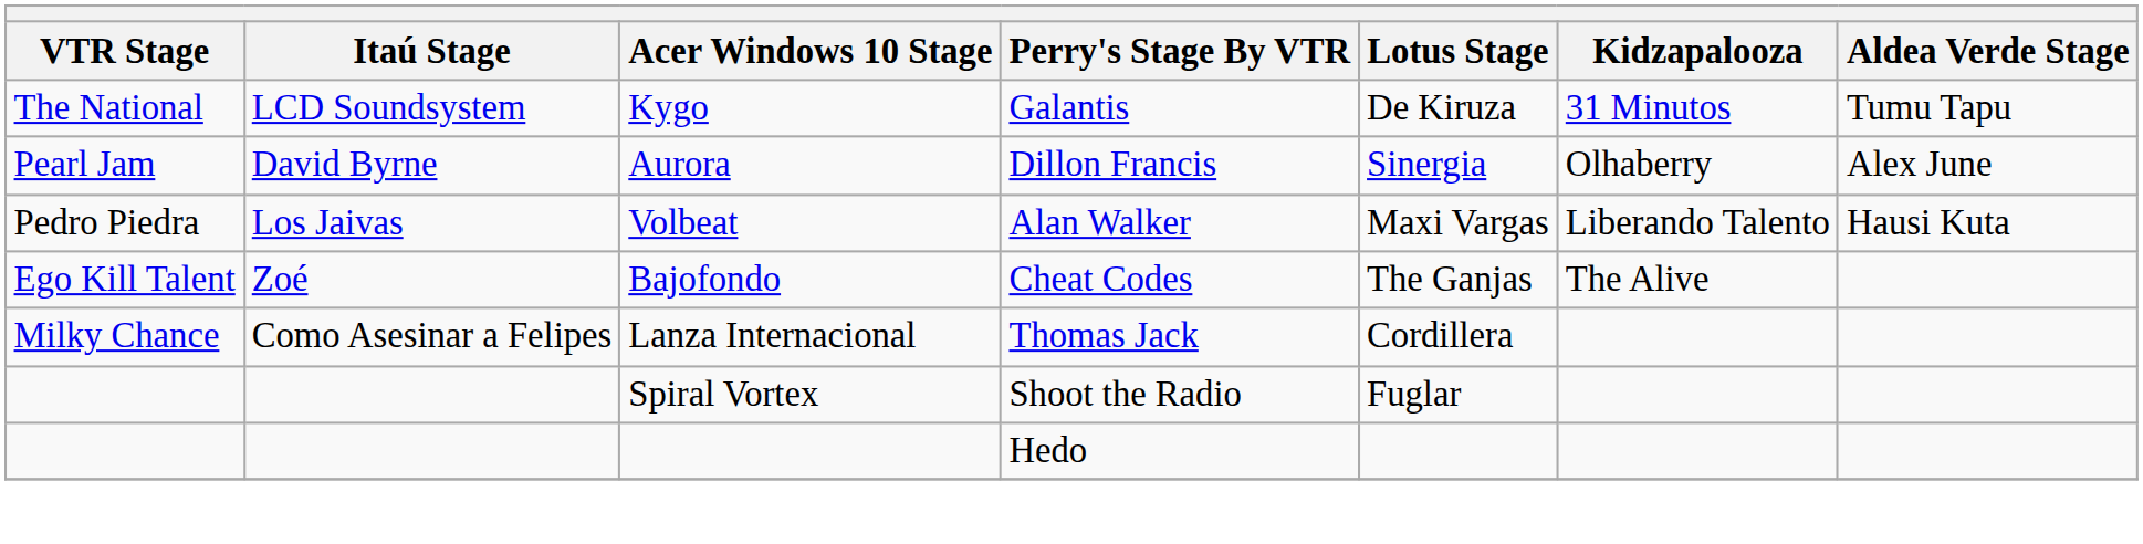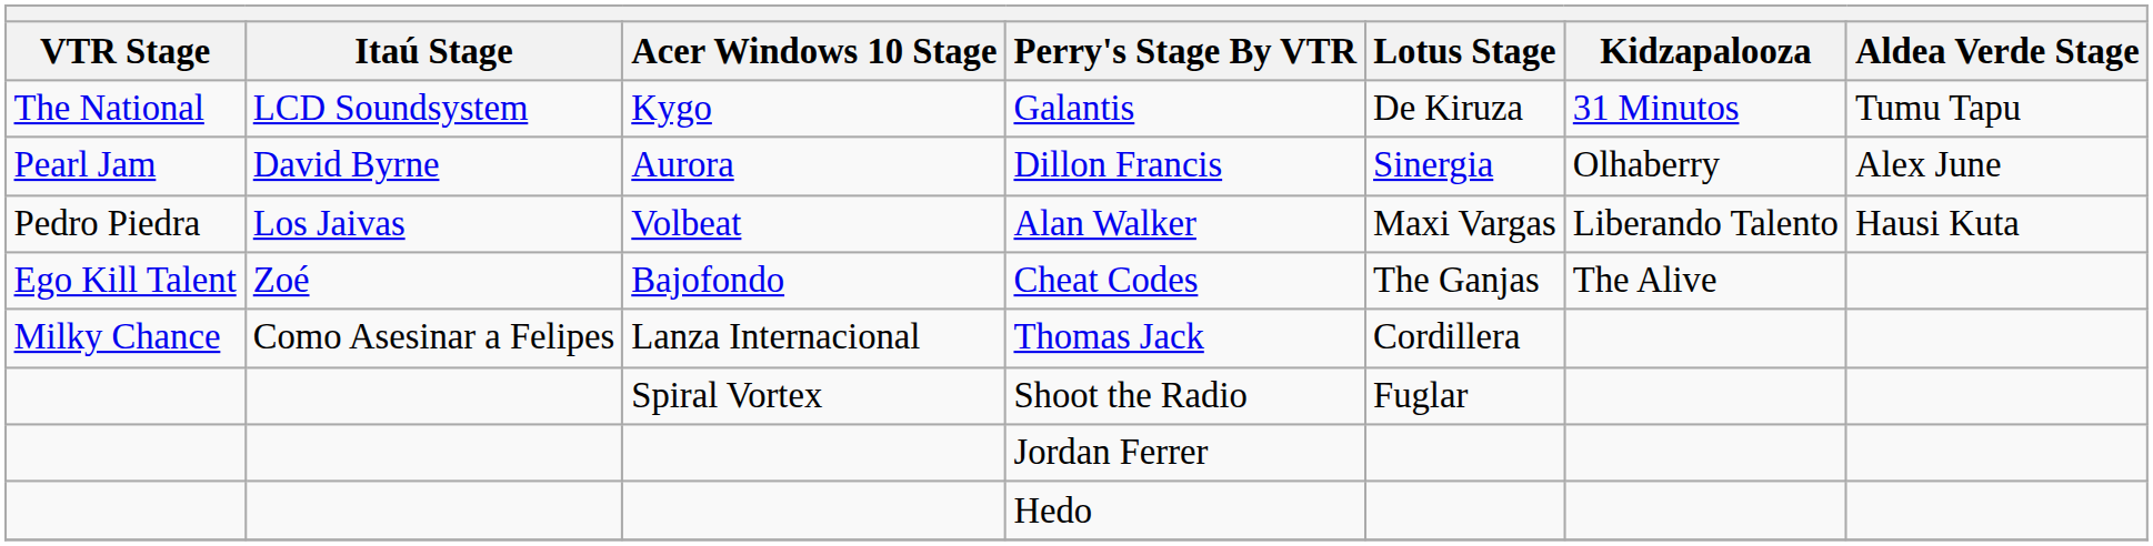+ row: Jordan Ferrer
